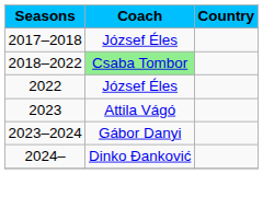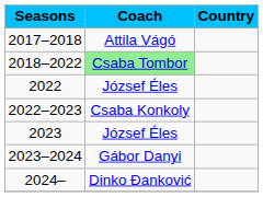2017–2018 | Coach: József Éles -> Attila Vágó
+ row: 2022–2023 | Csaba Konkoly
2023 | Coach: Attila Vágó -> József Éles
